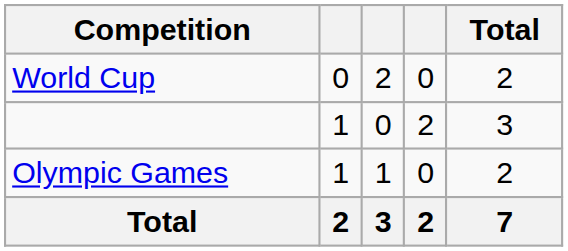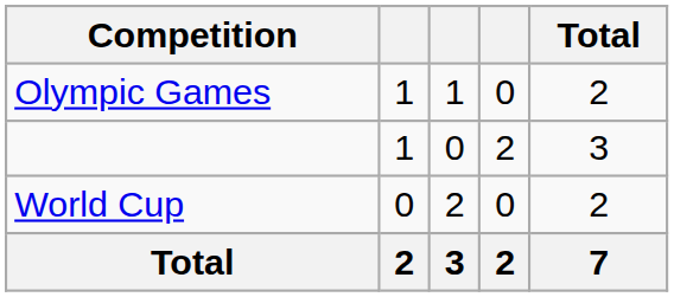rows swapped: World Cup <-> Olympic Games
